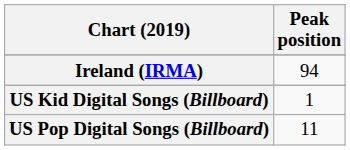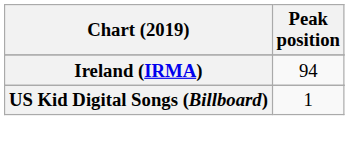- row: US Pop Digital Songs (Billboard) | 11
